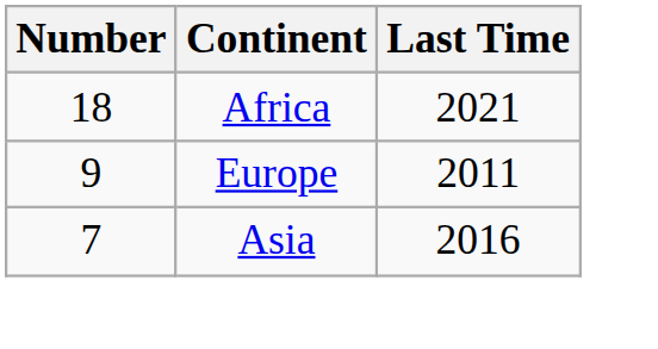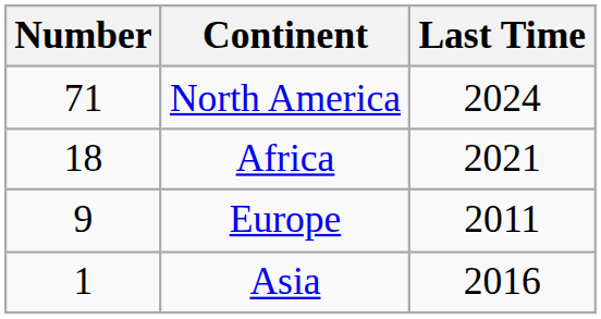+ row: 71 | North America | 2024
Asia | Number: 7 -> 1
